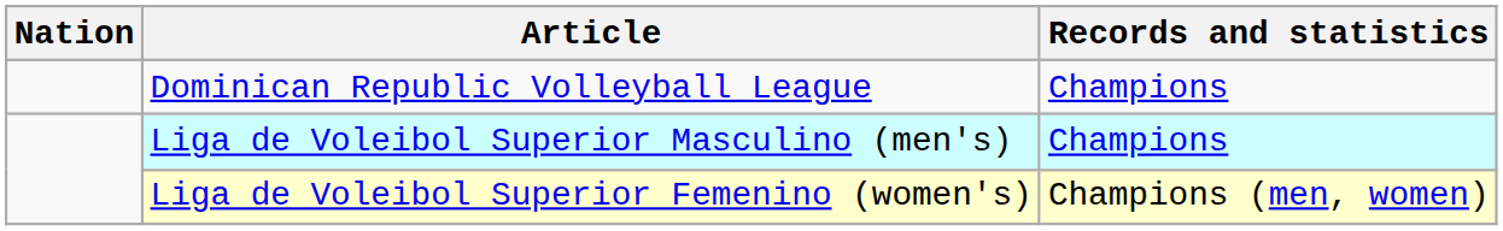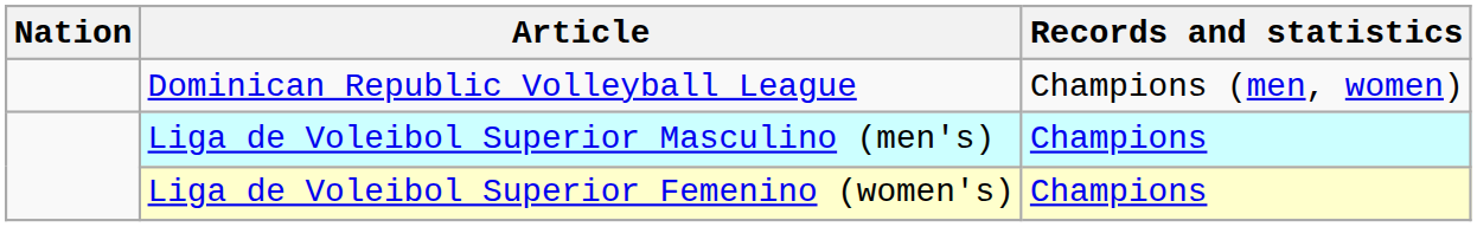Dominican Republic Volleyball League | Records and statistics: Champions -> Champions (men, women)
Liga de Voleibol Superior Femenino (women's) | Records and statistics: Champions (men, women) -> Champions
